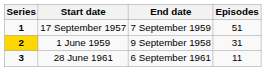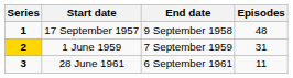17 September 1957 | End date: 7 September 1959 -> 9 September 1958
17 September 1957 | Episodes: 51 -> 48
1 June 1959 | End date: 9 September 1958 -> 7 September 1959
